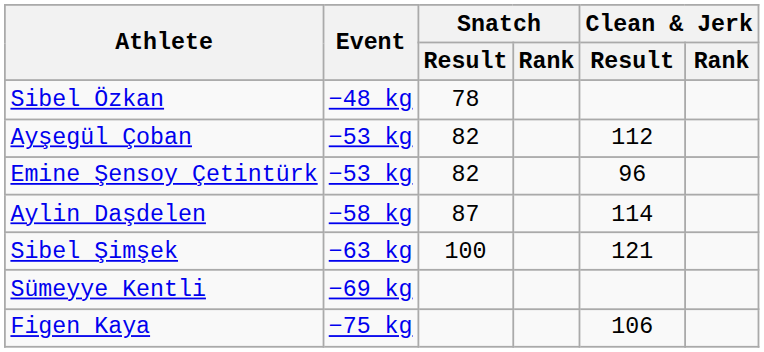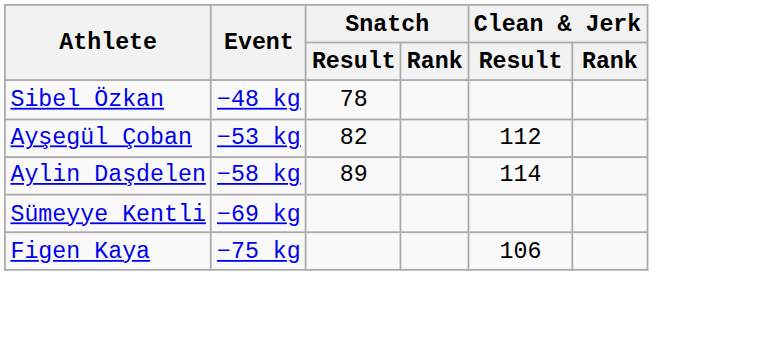- row: Emine Şensoy Çetintürk | −53 kg | 82 | 96
Aylin Daşdelen | Snatch / Result: 87 -> 89
- row: Sibel Şimşek | −63 kg | 100 | 121
